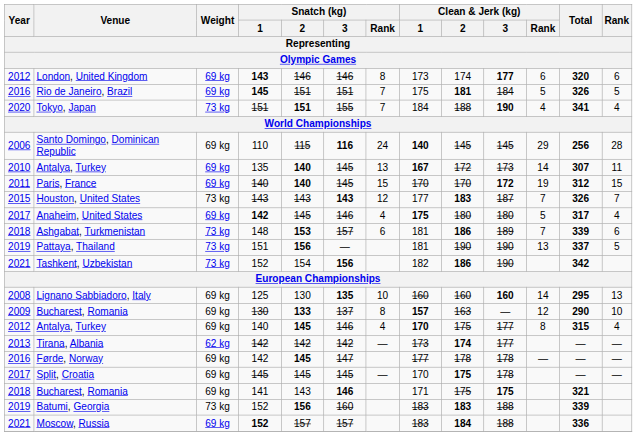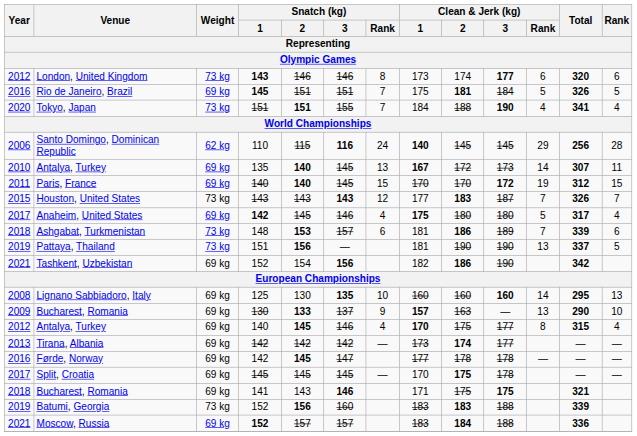London, United Kingdom | Weight / Representing / Olympic Games: 69 kg -> 73 kg
Santo Domingo, Dominican Republic | Weight / Representing / Olympic Games: 69 kg -> 62 kg
Tashkent, Uzbekistan | Weight / Representing / Olympic Games: 73 kg -> 69 kg
2009 / Bucharest, Romania | Snatch (kg) / Rank / Representing / Olympic Games: 8 -> 9
2009 / Bucharest, Romania | Clean & Jerk (kg) / Rank / Representing / Olympic Games: 12 -> 13
Tirana, Albania | Weight / Representing / Olympic Games: 62 kg -> 69 kg
